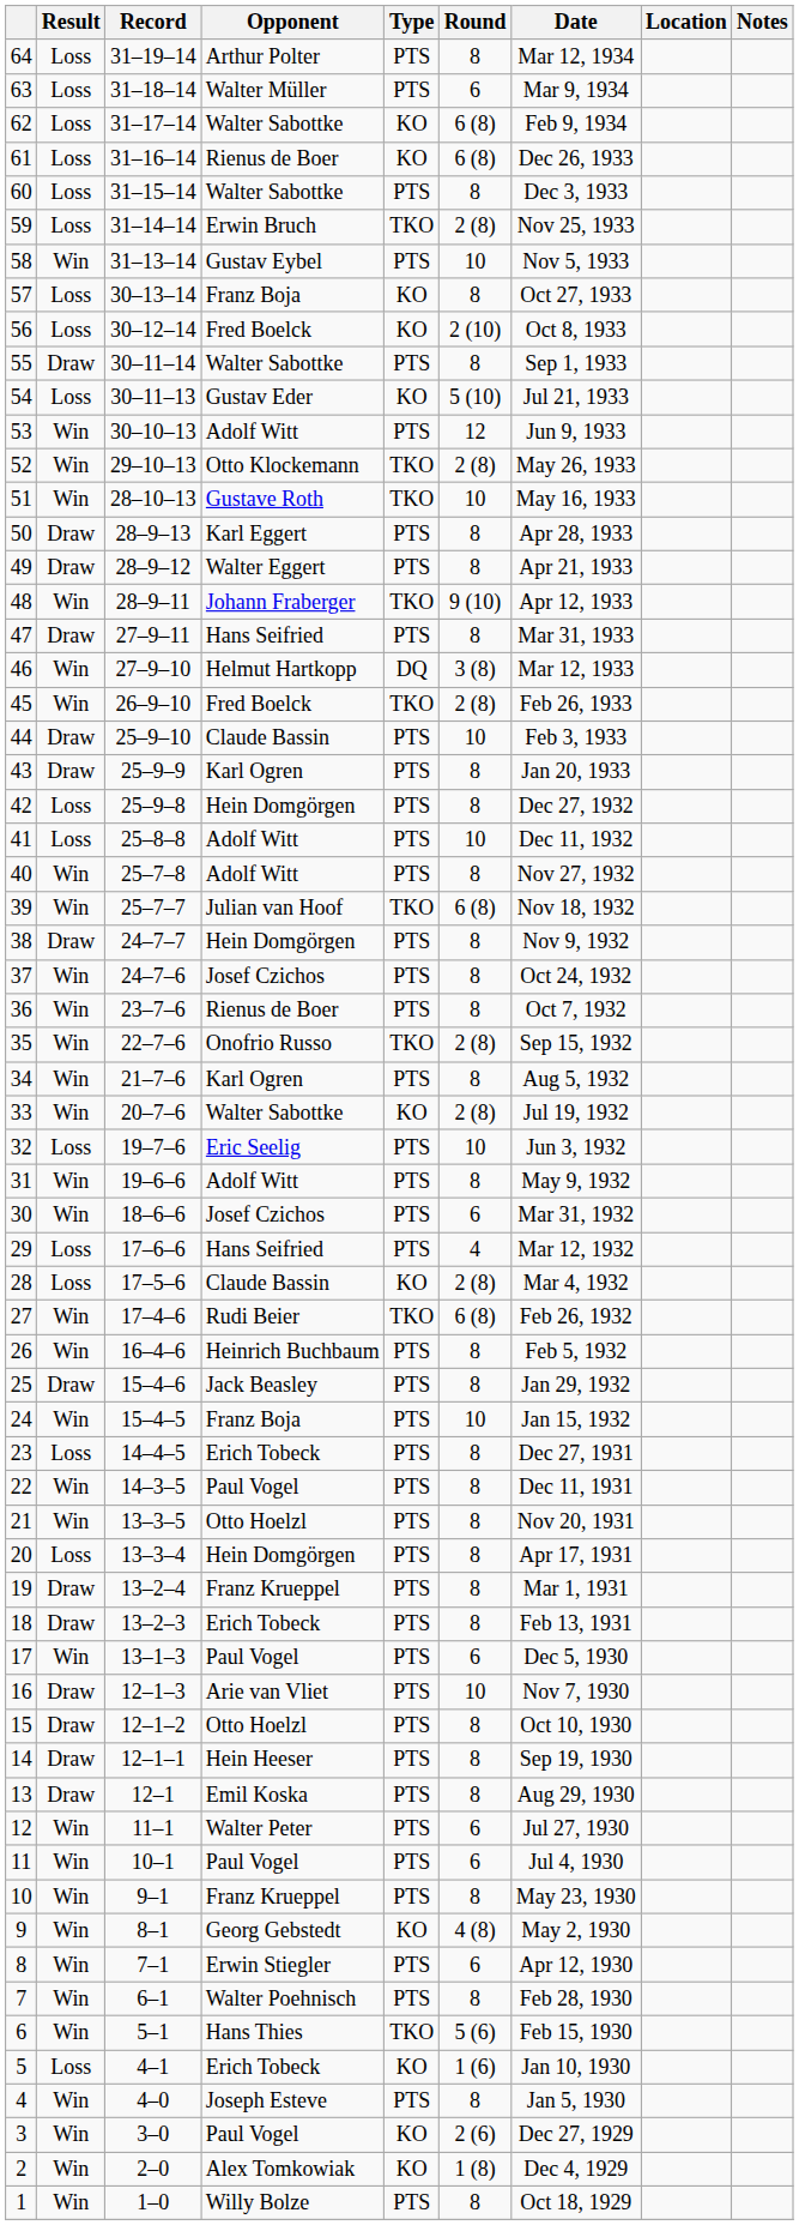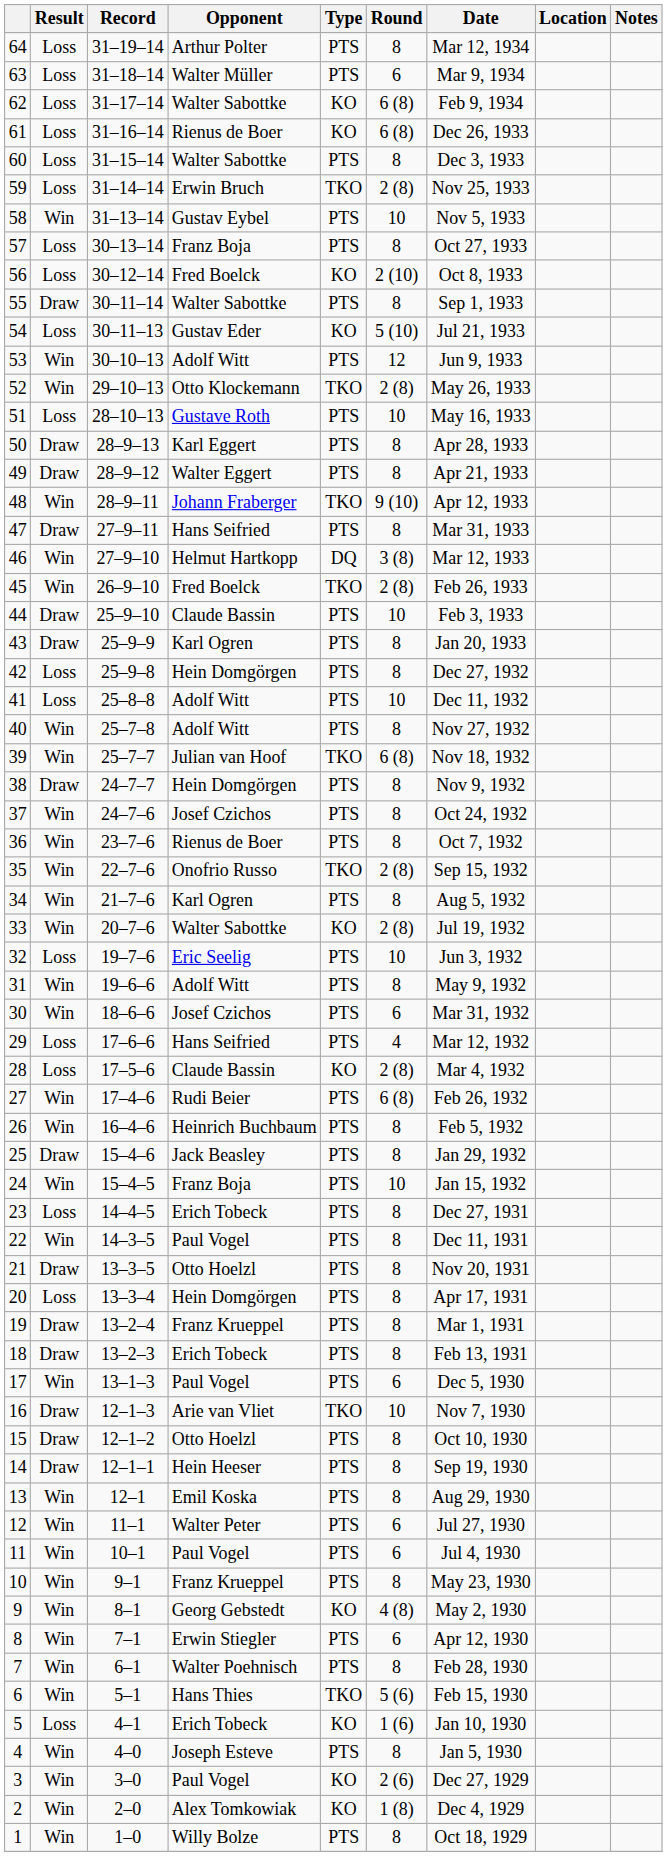57 | Type: KO -> PTS
51 | Result: Win -> Loss
51 | Type: TKO -> PTS
27 | Type: TKO -> PTS
21 | Result: Win -> Draw
16 | Type: PTS -> TKO
13 | Result: Draw -> Win
